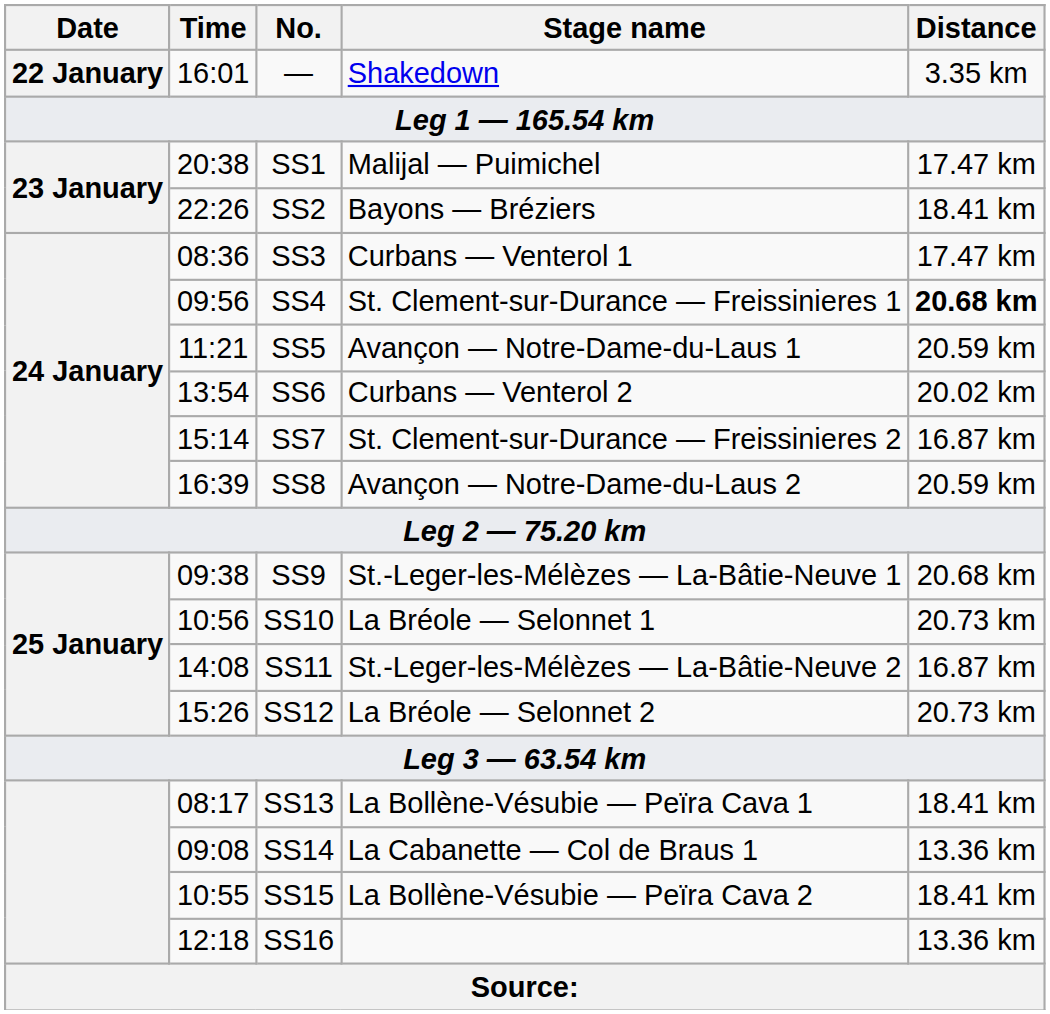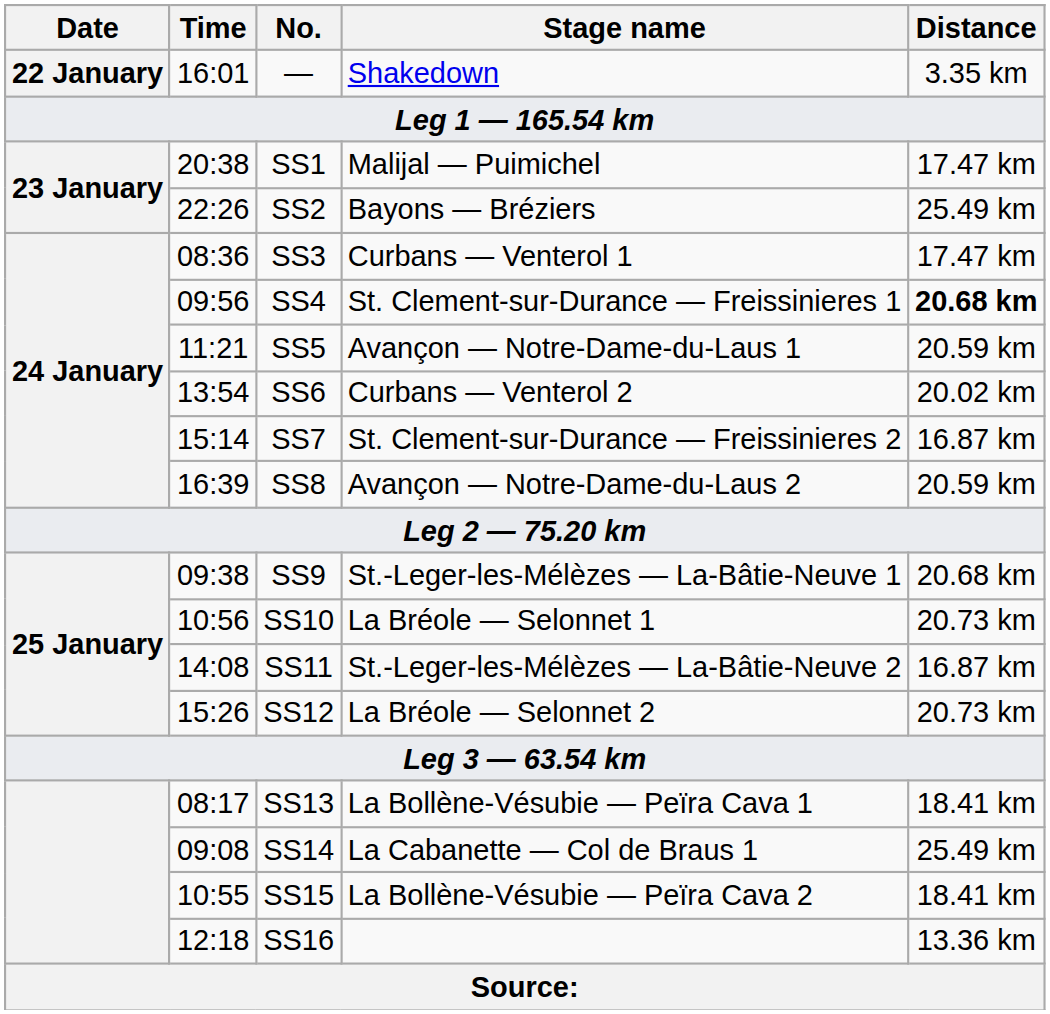SS2 | Distance: 18.41 km -> 25.49 km
SS14 | Distance: 13.36 km -> 25.49 km
